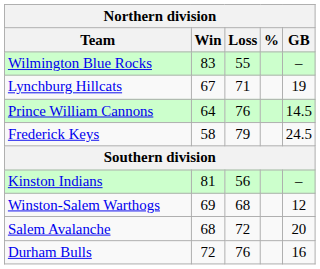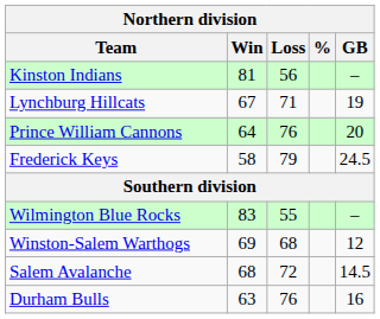rows swapped: Wilmington Blue Rocks <-> Kinston Indians
Prince William Cannons | GB: 14.5 -> 20
Salem Avalanche | GB: 20 -> 14.5
Durham Bulls | Win: 72 -> 63
